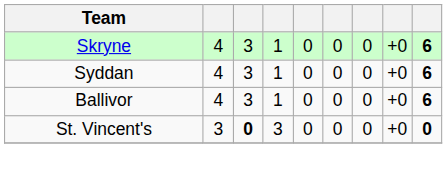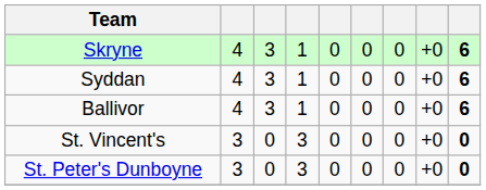St. Vincent's | column 3: bold -> normal
+ row: St. Peter's Dunboyne | 3 | 0 | 3 | 0 | 0 | 0 | +0 | 0
